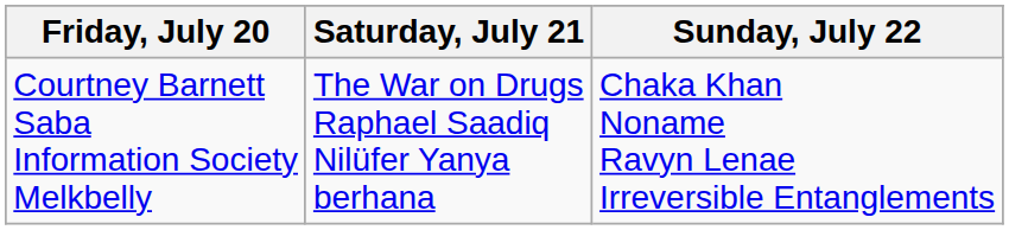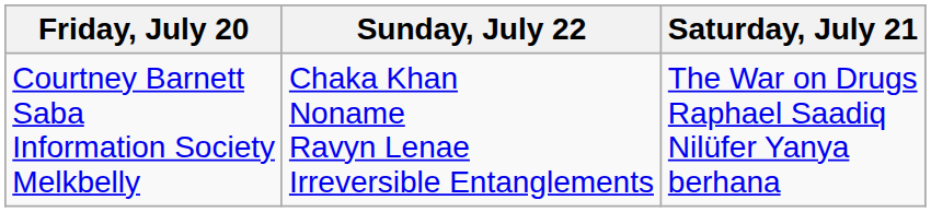columns swapped: Saturday, July 21 <-> Sunday, July 22
